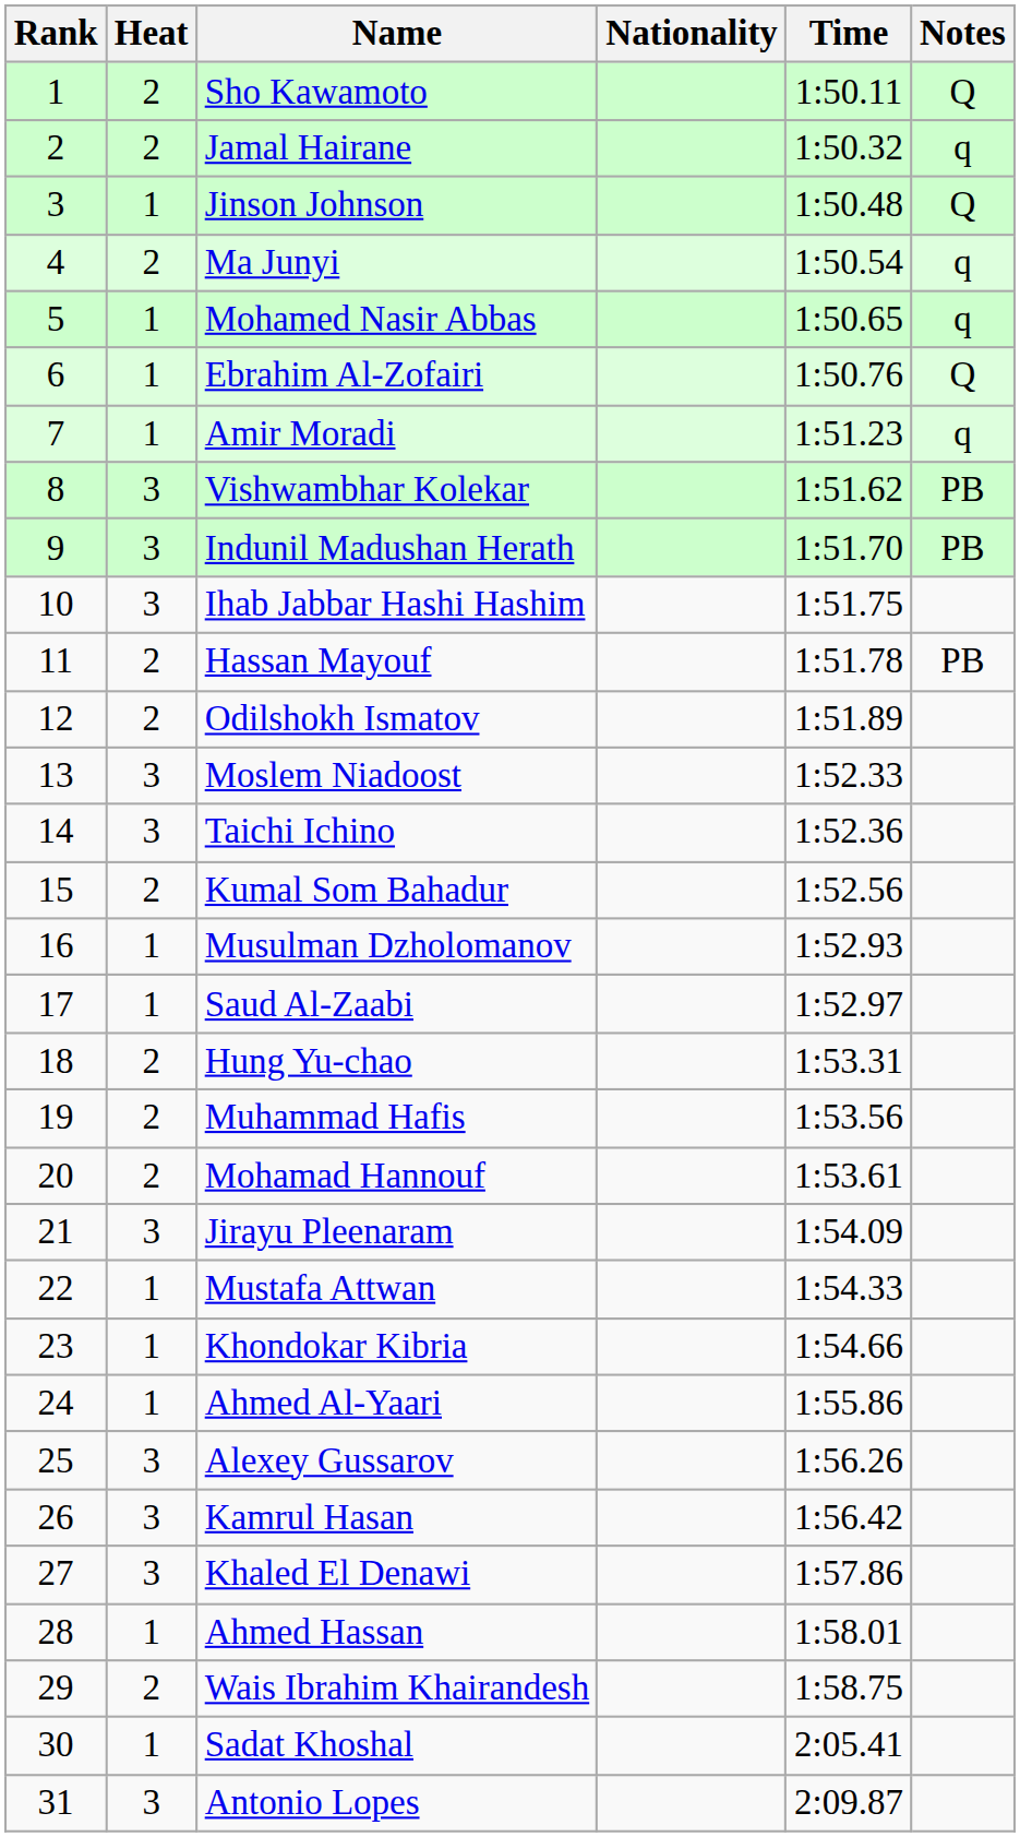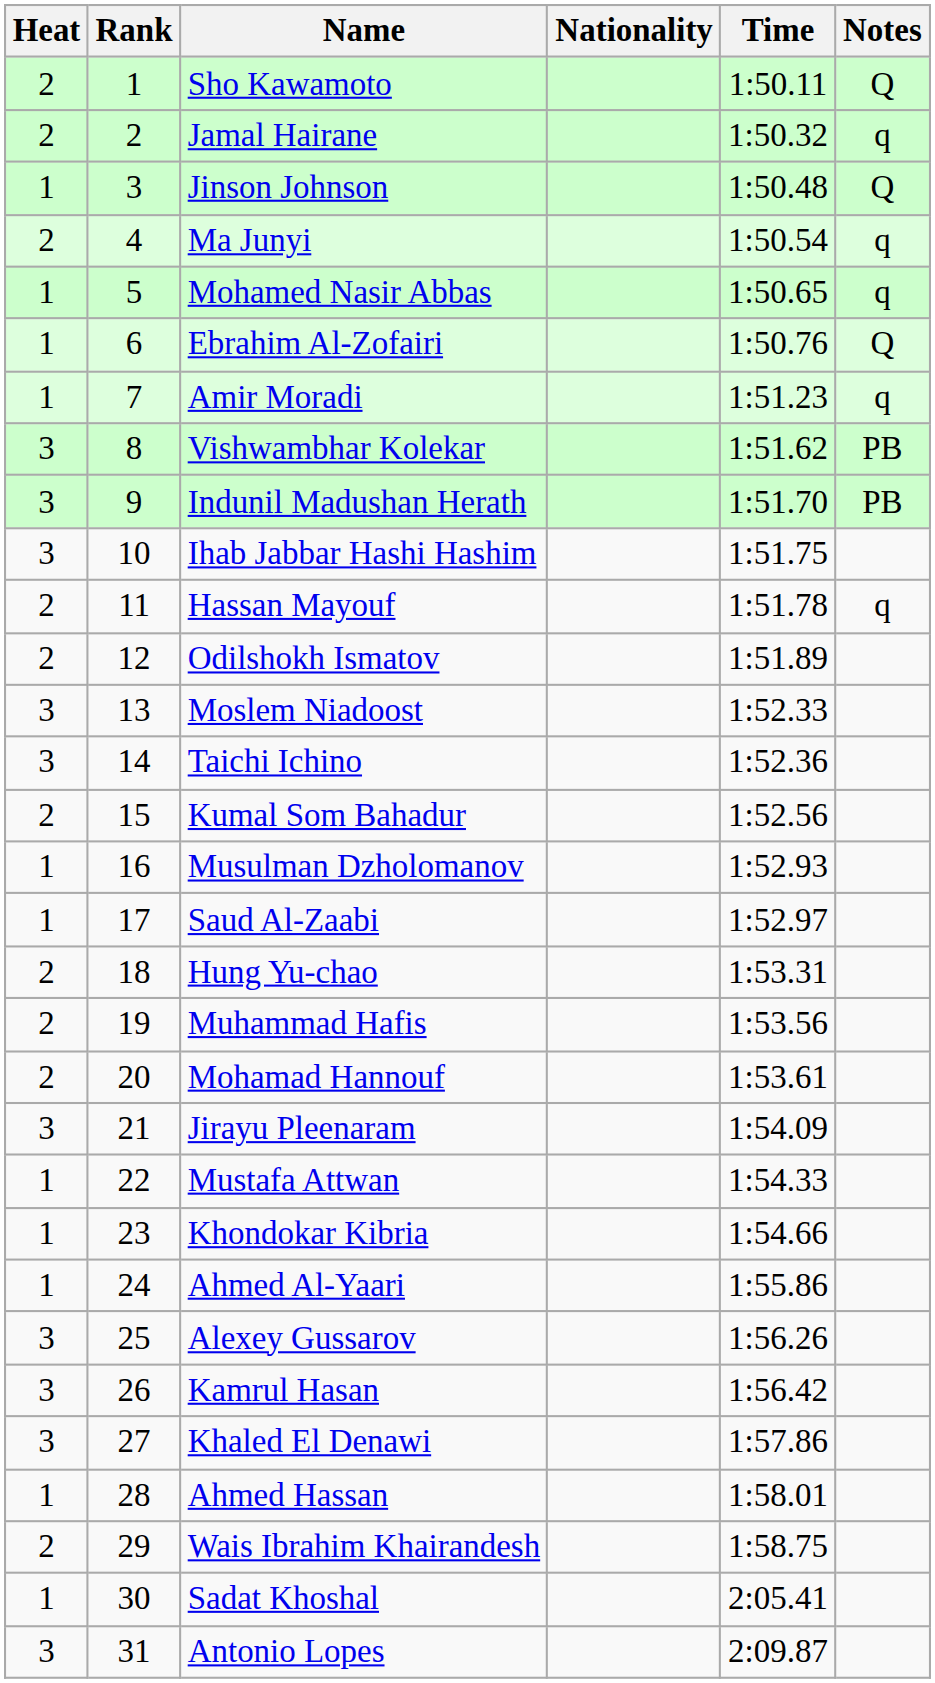columns swapped: Rank <-> Heat
Hassan Mayouf | Notes: PB -> q
